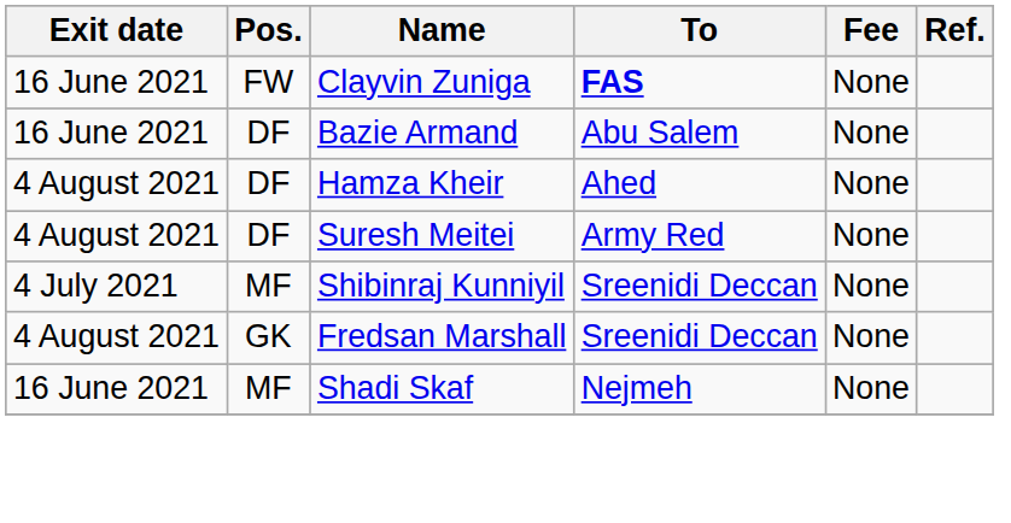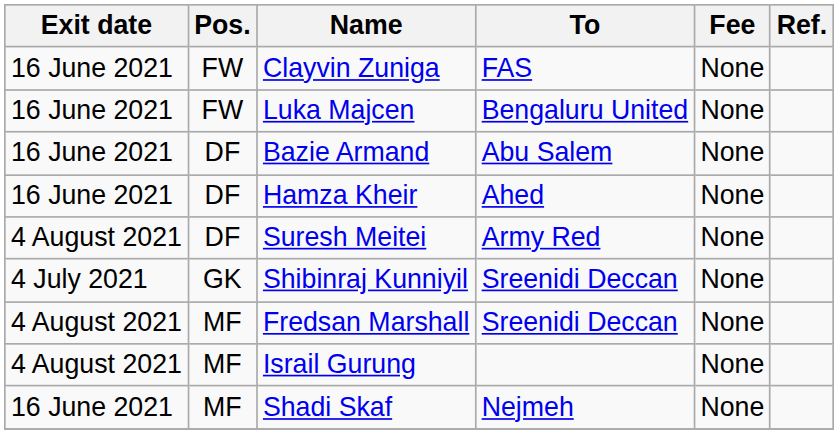Clayvin Zuniga | To: bold -> normal
+ row: 16 June 2021 | FW | Luka Majcen | Bengaluru United | None
Hamza Kheir | Exit date: 4 August 2021 -> 16 June 2021
Shibinraj Kunniyil | Pos.: MF -> GK
Fredsan Marshall | Pos.: GK -> MF
+ row: 4 August 2021 | MF | Israil Gurung | None
